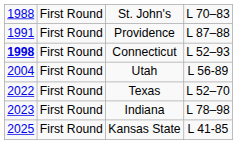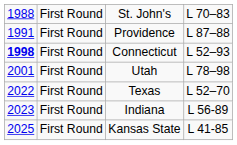Utah | column 1: 2004 -> 2001
Utah | column 4: L 56-89 -> L 78–98
Indiana | column 4: L 78–98 -> L 56-89
